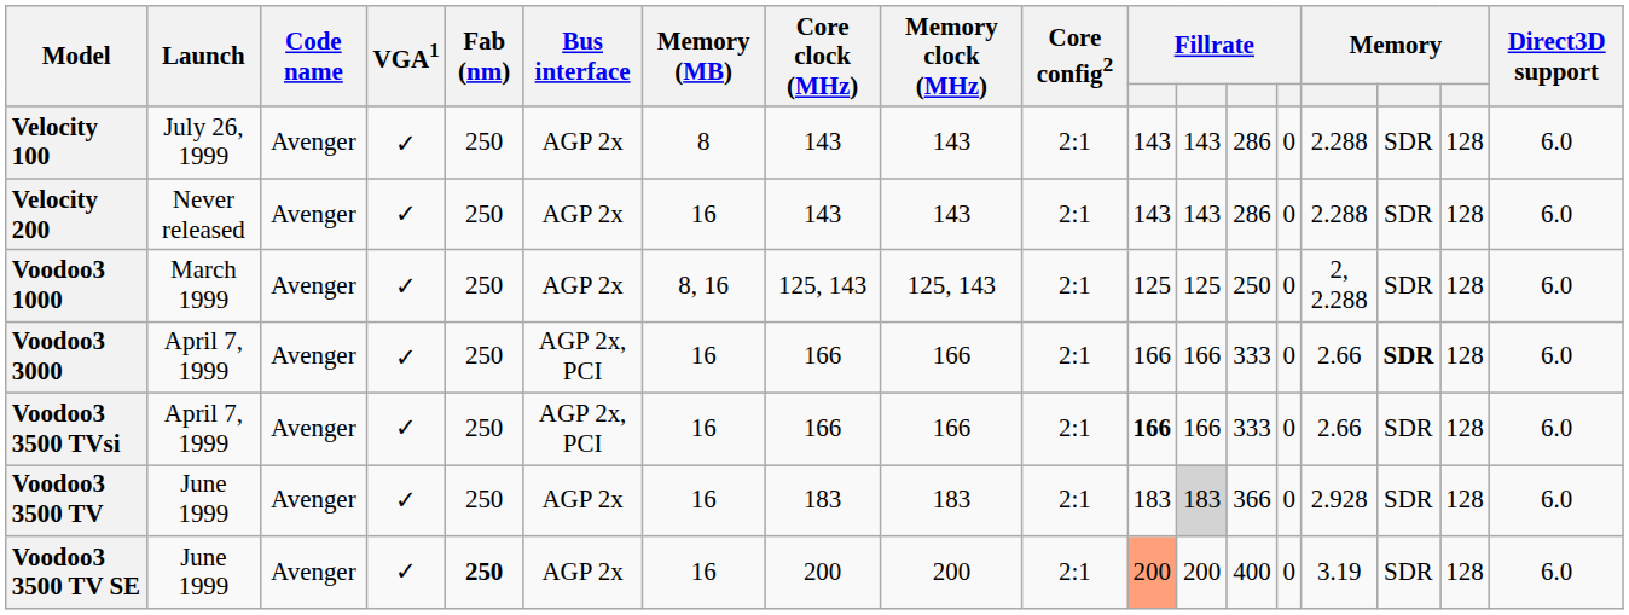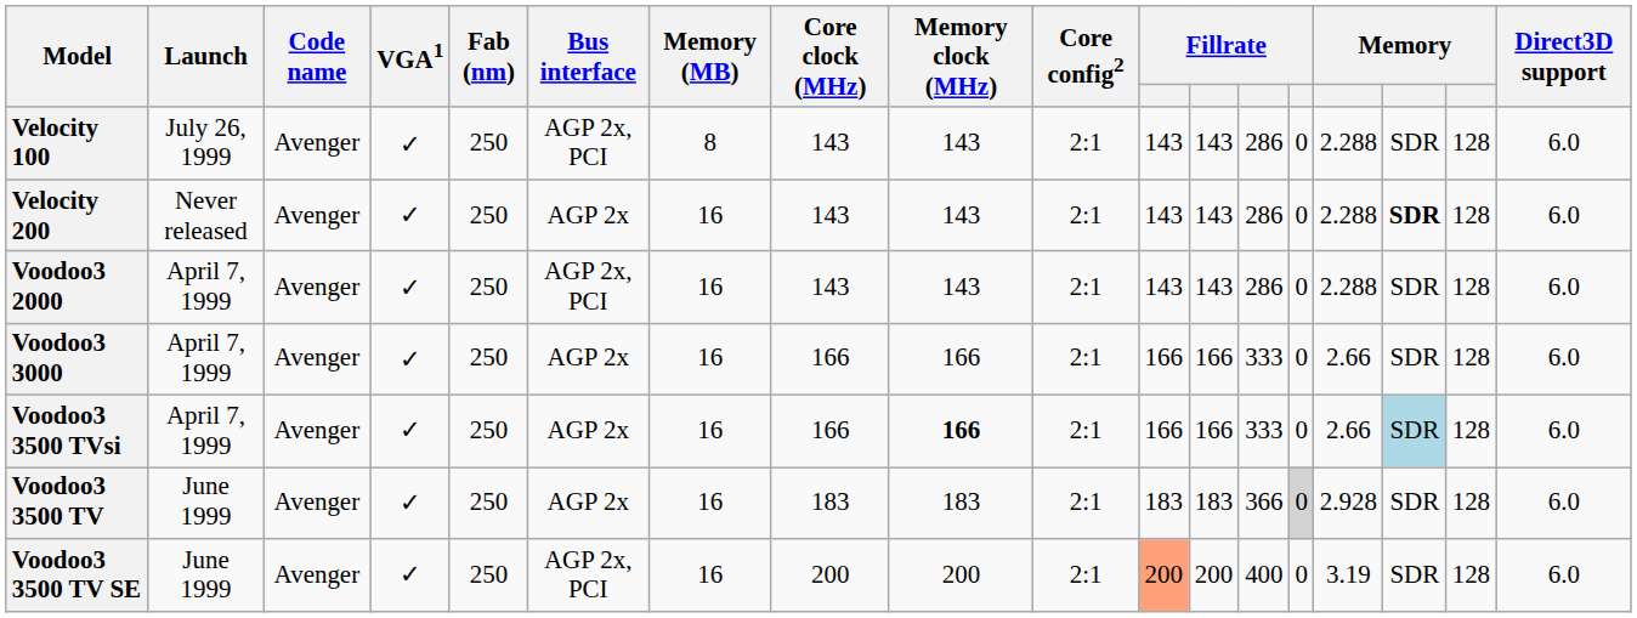Velocity 100 | Bus interface: AGP 2x -> AGP 2x, PCI
Velocity 200 | column 16: normal -> bold
- row: Voodoo3 1000 | March 1999 | Avenger | ✓ | 250 | AGP 2x | 8, 16 | 125, 143 | 125, 143 | 2:1 | 125 | 125 | 250 | 0 | 2, 2.288 | SDR | 128 | 6.0
+ row: Voodoo3 2000 | April 7, 1999 | Avenger | ✓ | 250 | AGP 2x, PCI | 16 | 143 | 143 | 2:1 | 143 | 143 | 286 | 0 | 2.288 | SDR | 128 | 6.0
Voodoo3 3000 | Bus interface: AGP 2x, PCI -> AGP 2x
Voodoo3 3000 | column 16: bold -> normal
Voodoo3 3500 TVsi | Bus interface: AGP 2x, PCI -> AGP 2x
Voodoo3 3500 TVsi | Memory clock (MHz): normal -> bold
Voodoo3 3500 TVsi | column 11: bold -> normal
Voodoo3 3500 TVsi | column 16: no background -> lightblue background
Voodoo3 3500 TV | column 12: lightgrey background -> no background
Voodoo3 3500 TV | column 14: no background -> lightgrey background
Voodoo3 3500 TV SE | Fab (nm): bold -> normal
Voodoo3 3500 TV SE | Bus interface: AGP 2x -> AGP 2x, PCI
